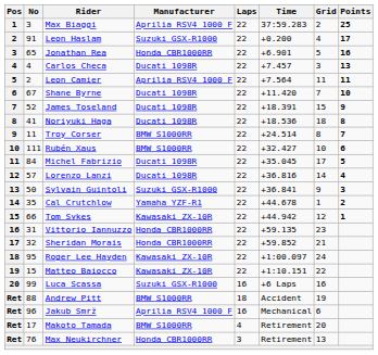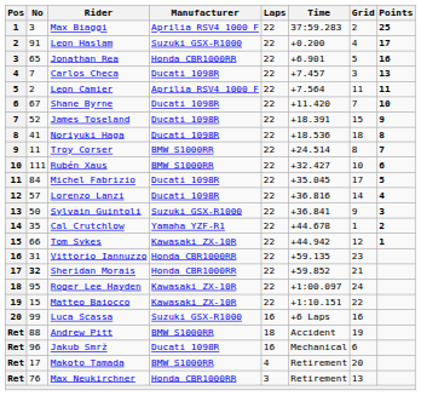Carlos Checa | No: 4 -> 7
Sheridan Morais | No: normal -> bold
Jakub Smrž | Manufacturer: Aprilia RSV4 1000 F -> Ducati 1098R
